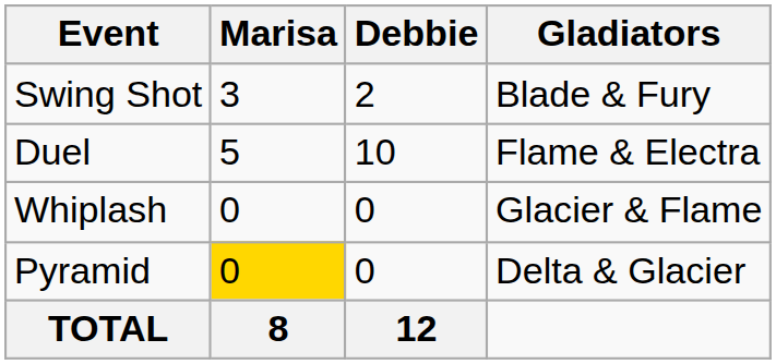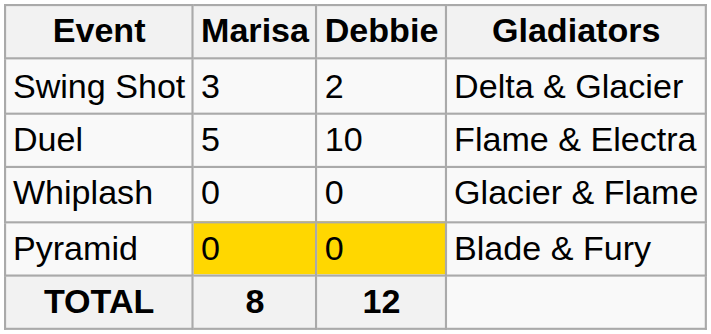Swing Shot | Gladiators: Blade & Fury -> Delta & Glacier
Pyramid | Debbie: no background -> gold background
Pyramid | Gladiators: Delta & Glacier -> Blade & Fury
